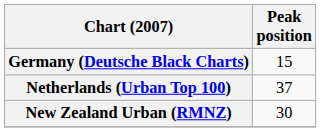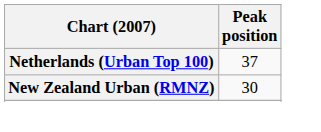- row: Germany (Deutsche Black Charts) | 15
